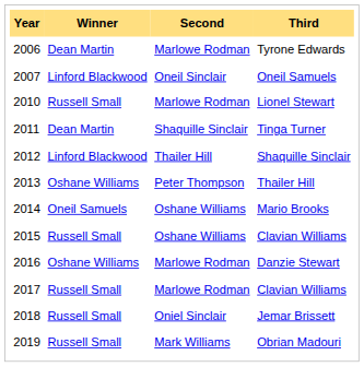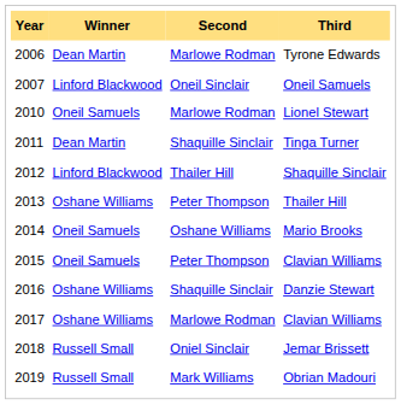Lionel Stewart | Winner: Russell Small -> Oneil Samuels
2015 / Clavian Williams | Winner: Russell Small -> Oneil Samuels
2015 / Clavian Williams | Second: Oshane Williams -> Peter Thompson
Danzie Stewart | Second: Marlowe Rodman -> Shaquille Sinclair
2017 / Clavian Williams | Winner: Russell Small -> Oshane Williams
